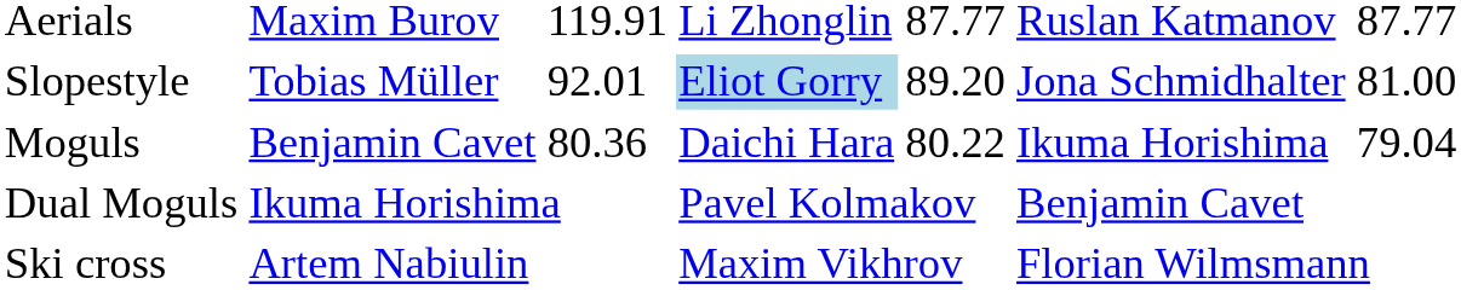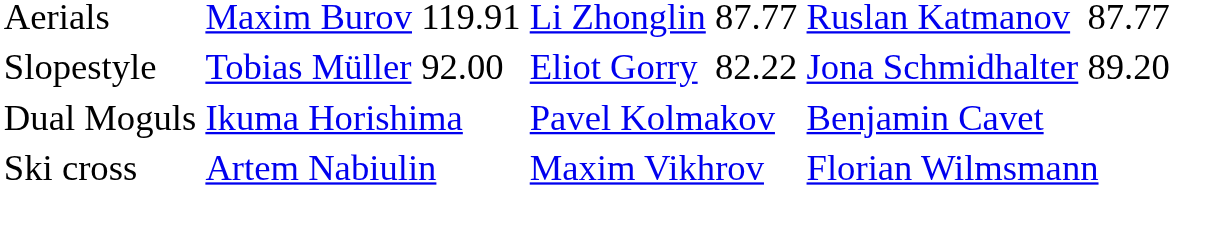Slopestyle | column 3: 92.01 -> 92.00
Slopestyle | column 4: lightblue background -> no background
Slopestyle | column 5: 89.20 -> 82.22
Slopestyle | column 7: 81.00 -> 89.20
- row: Moguls | Benjamin Cavet | 80.36 | Daichi Hara | 80.22 | Ikuma Horishima | 79.04
